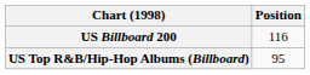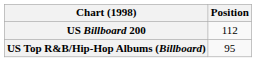US Billboard 200 | Position: 116 -> 112
